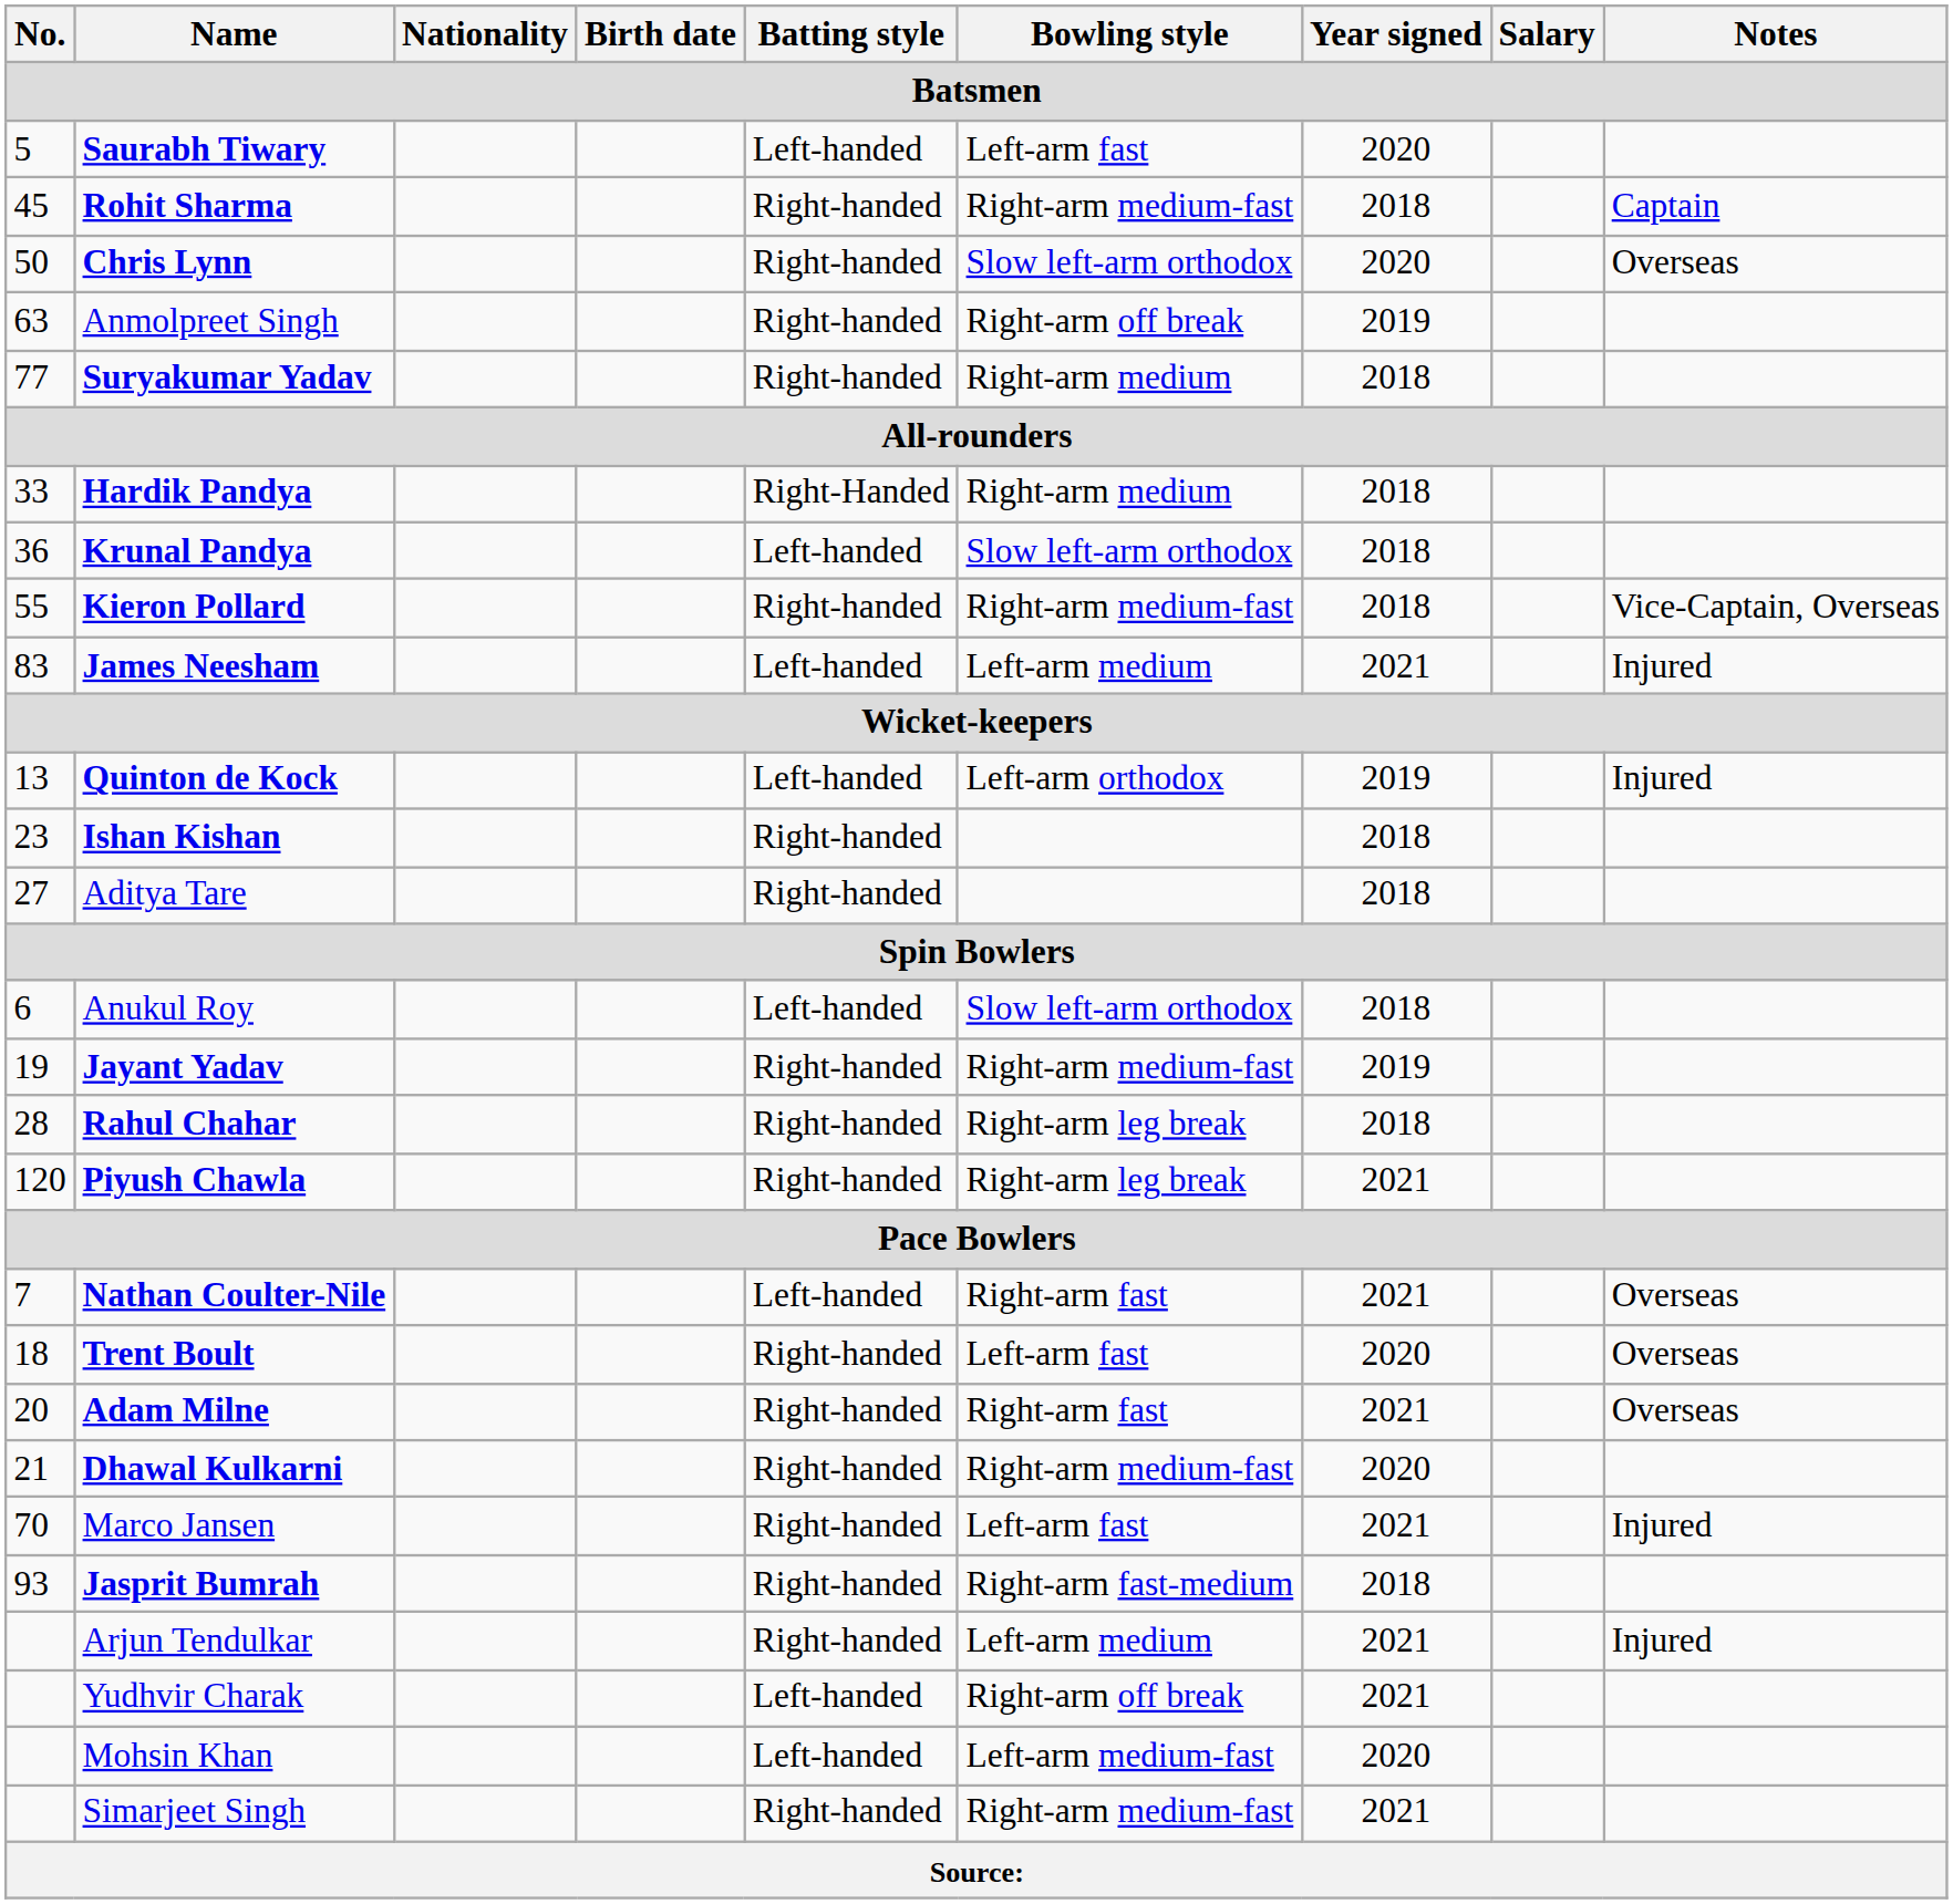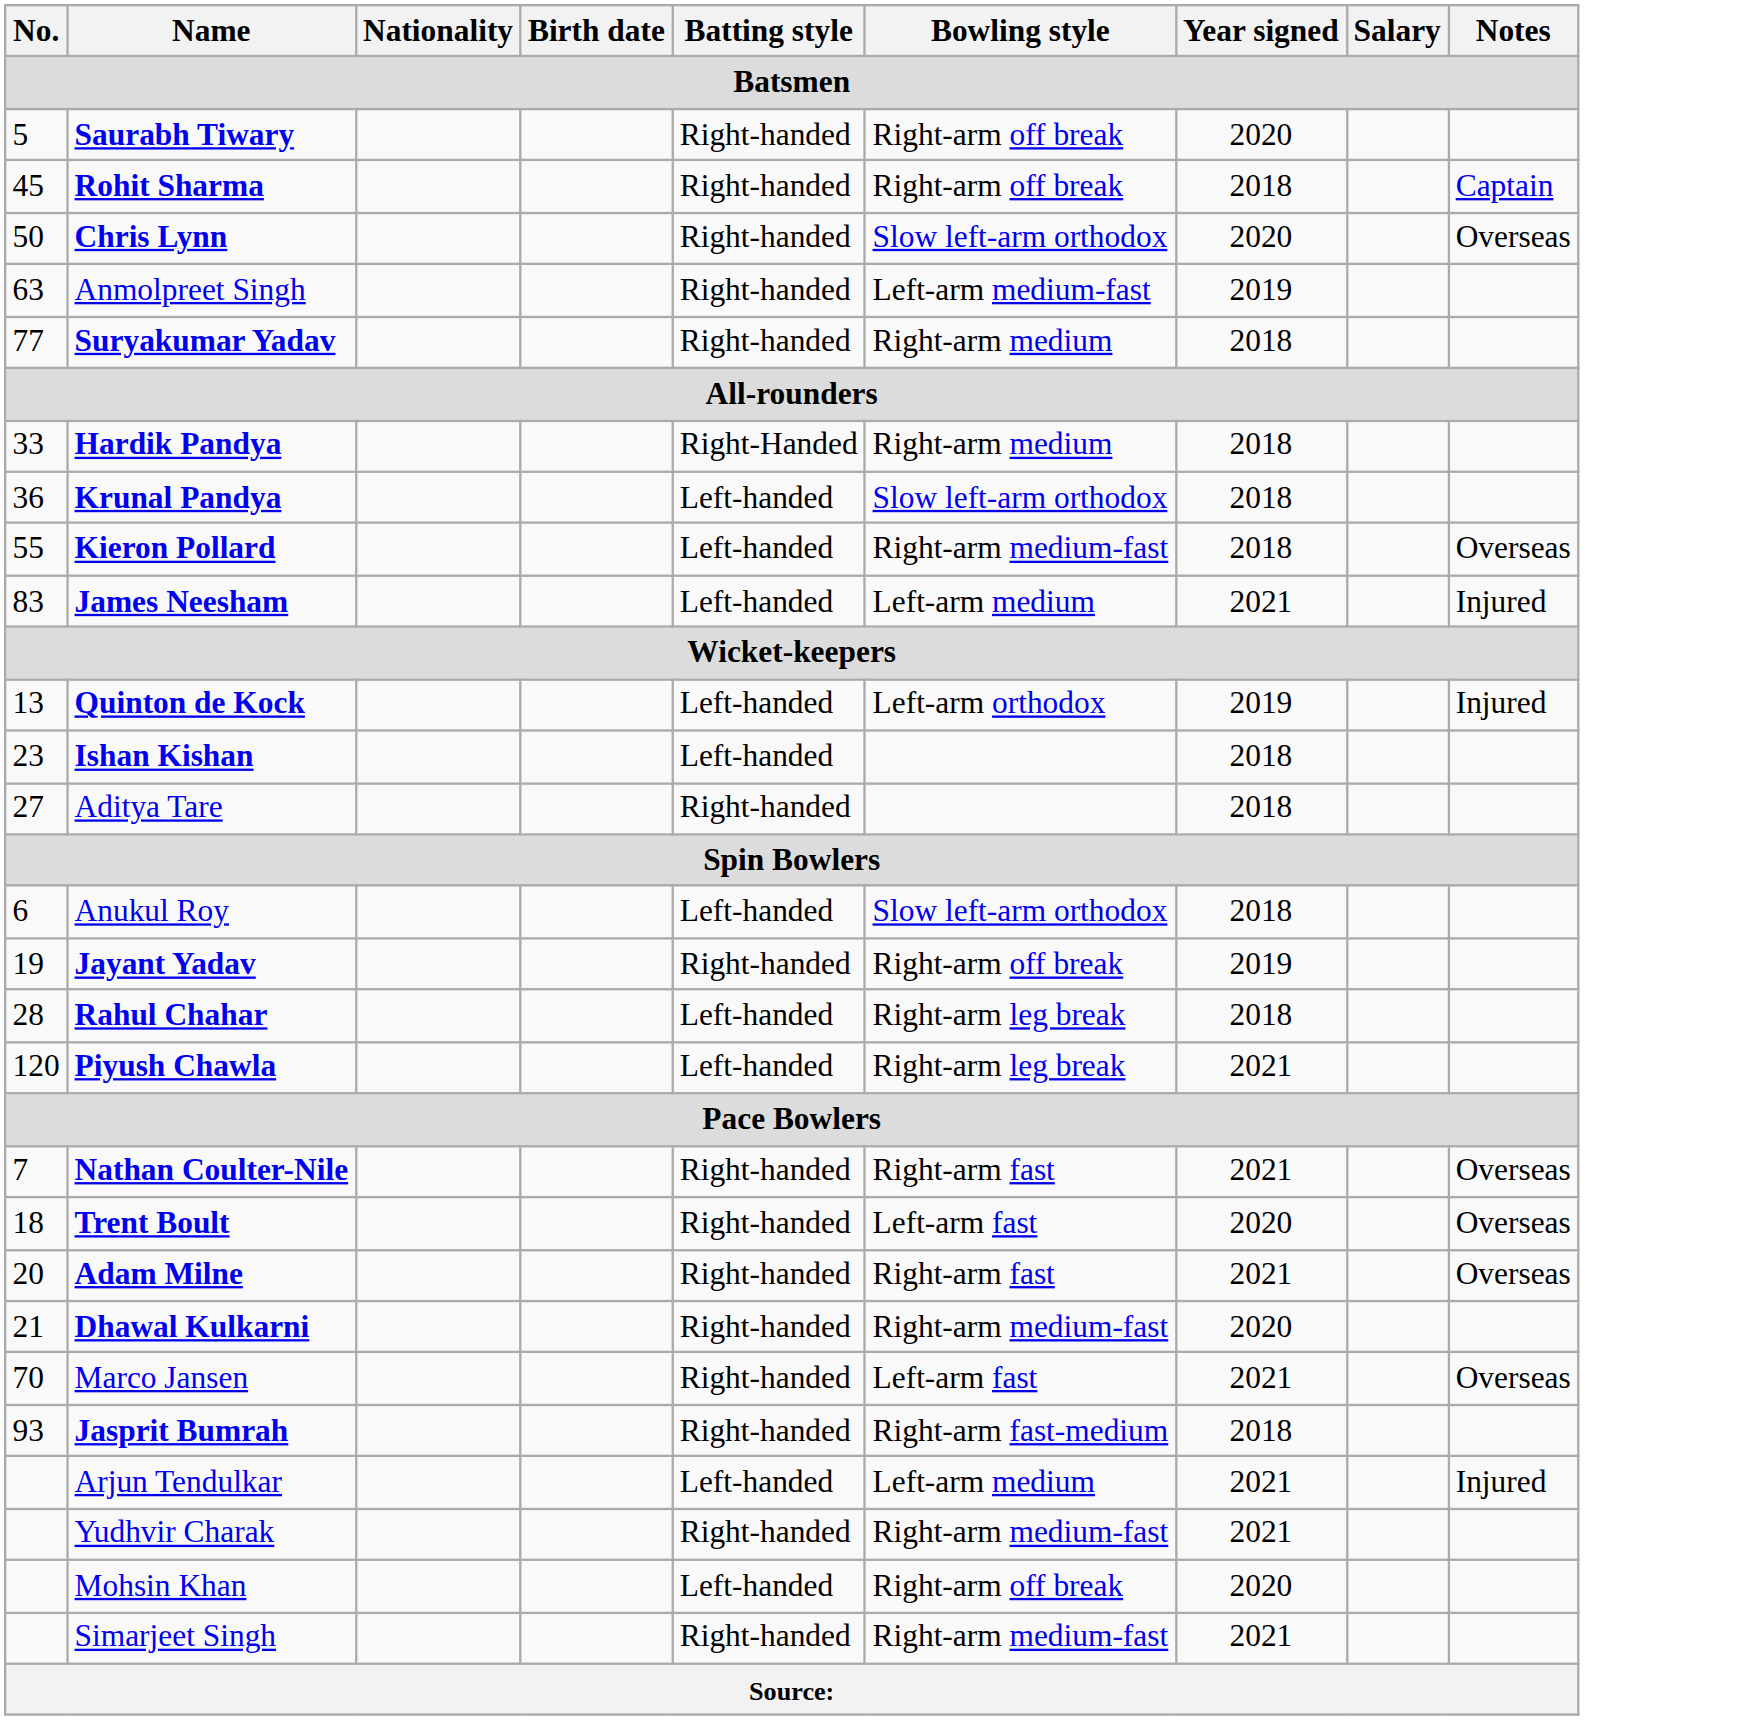Saurabh Tiwary | Batting style: Left-handed -> Right-handed
Saurabh Tiwary | Bowling style: Left-arm fast -> Right-arm off break
Rohit Sharma | Bowling style: Right-arm medium-fast -> Right-arm off break
Anmolpreet Singh | Bowling style: Right-arm off break -> Left-arm medium-fast
Kieron Pollard | Batting style: Right-handed -> Left-handed
Kieron Pollard | Notes: Vice-Captain, Overseas -> Overseas
Ishan Kishan | Batting style: Right-handed -> Left-handed
Jayant Yadav | Bowling style: Right-arm medium-fast -> Right-arm off break
Rahul Chahar | Batting style: Right-handed -> Left-handed
Piyush Chawla | Batting style: Right-handed -> Left-handed
Nathan Coulter-Nile | Batting style: Left-handed -> Right-handed
Marco Jansen | Notes: Injured -> Overseas
Arjun Tendulkar | Batting style: Right-handed -> Left-handed
Yudhvir Charak | Batting style: Left-handed -> Right-handed
Yudhvir Charak | Bowling style: Right-arm off break -> Right-arm medium-fast
Mohsin Khan | Bowling style: Left-arm medium-fast -> Right-arm off break
